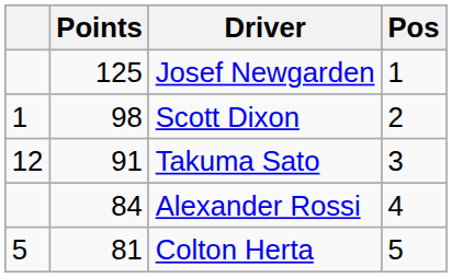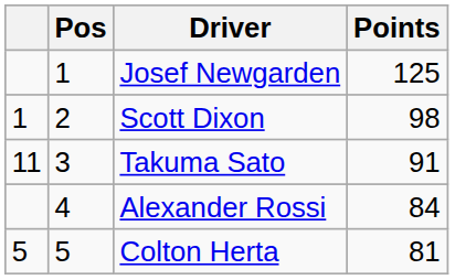columns swapped: Pos <-> Points
Takuma Sato | column 1: 12 -> 11
